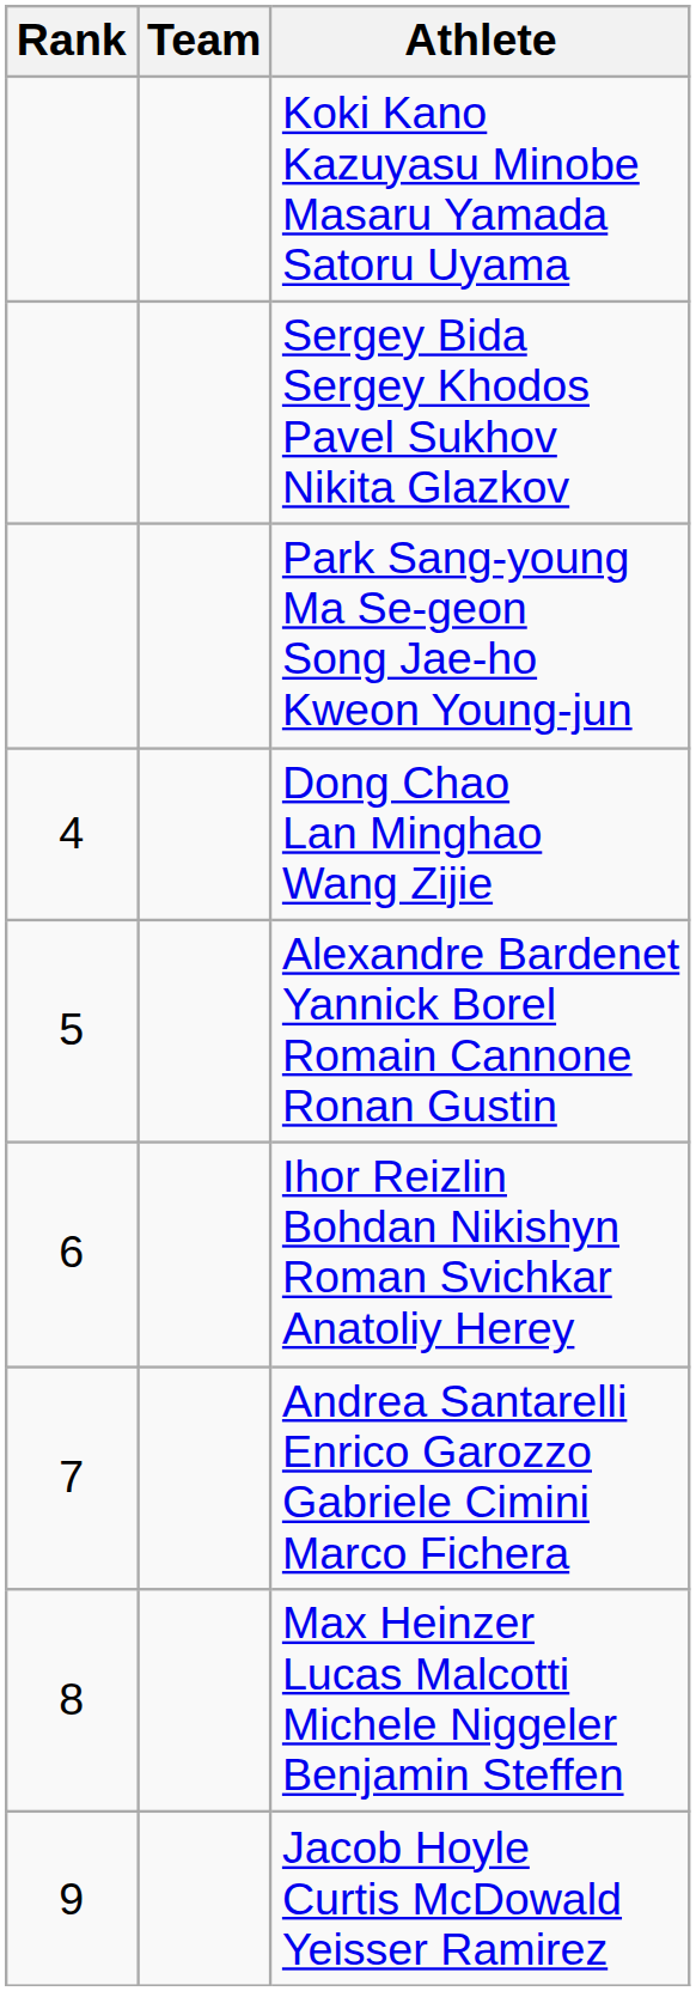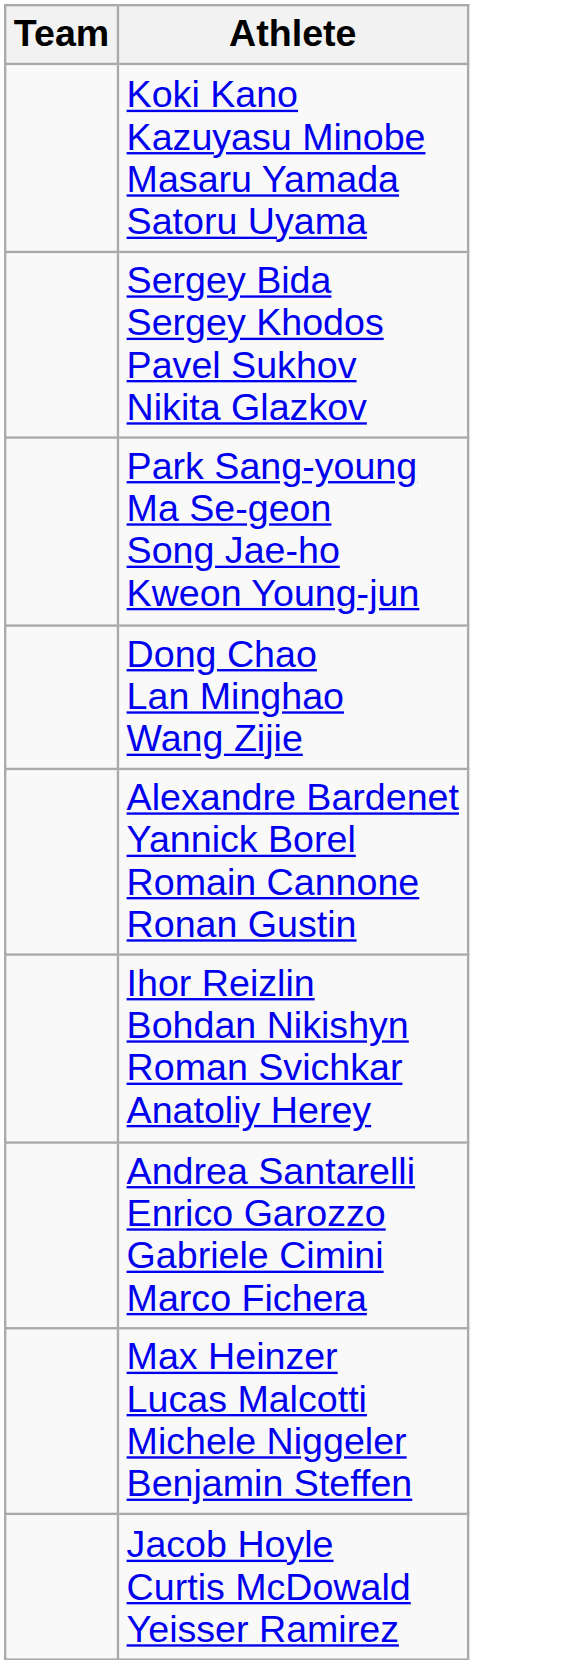- column: Rank | 4 | 5 | 6 | 7 | 8 | 9
